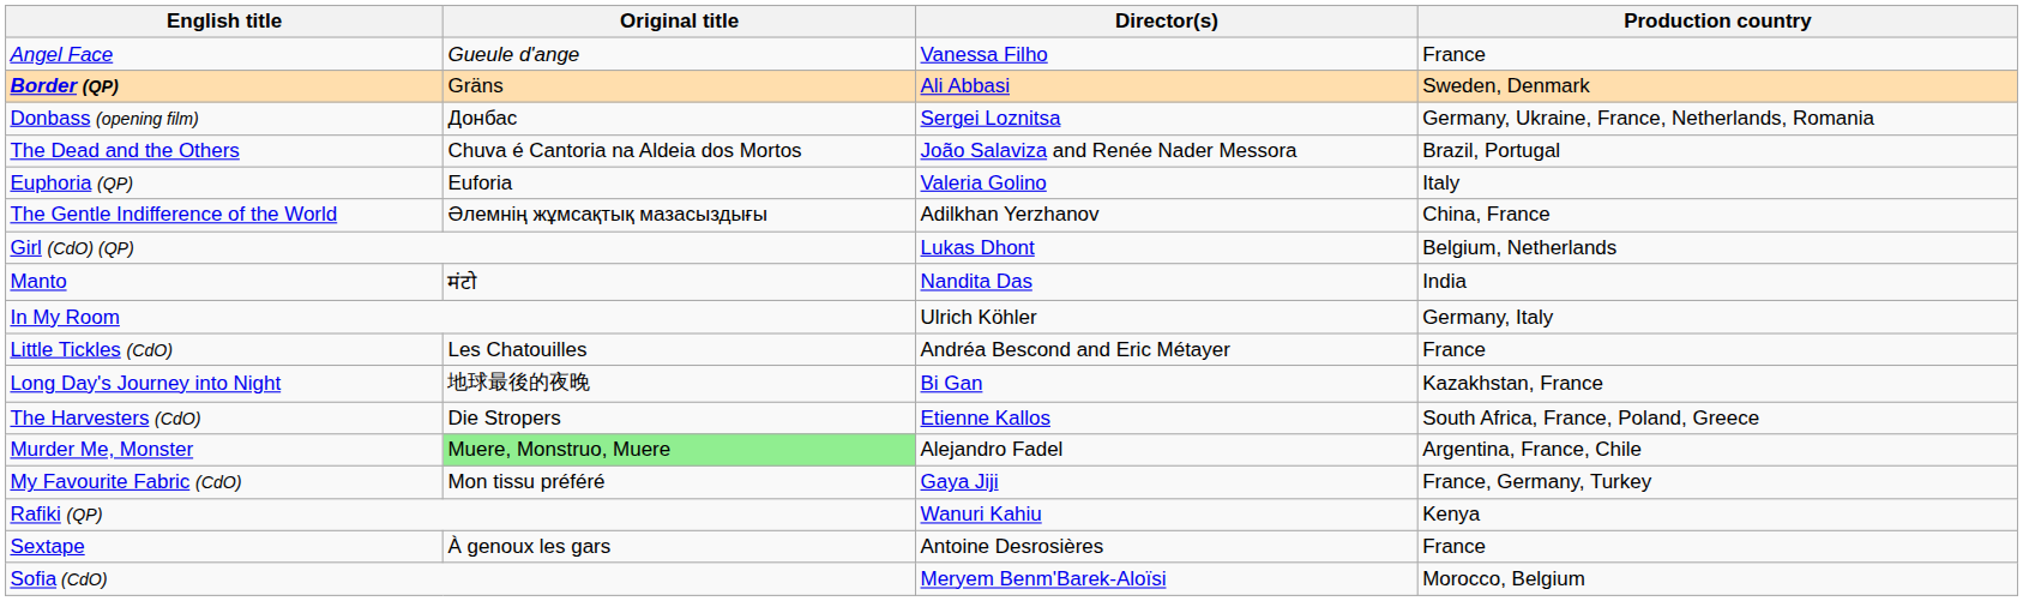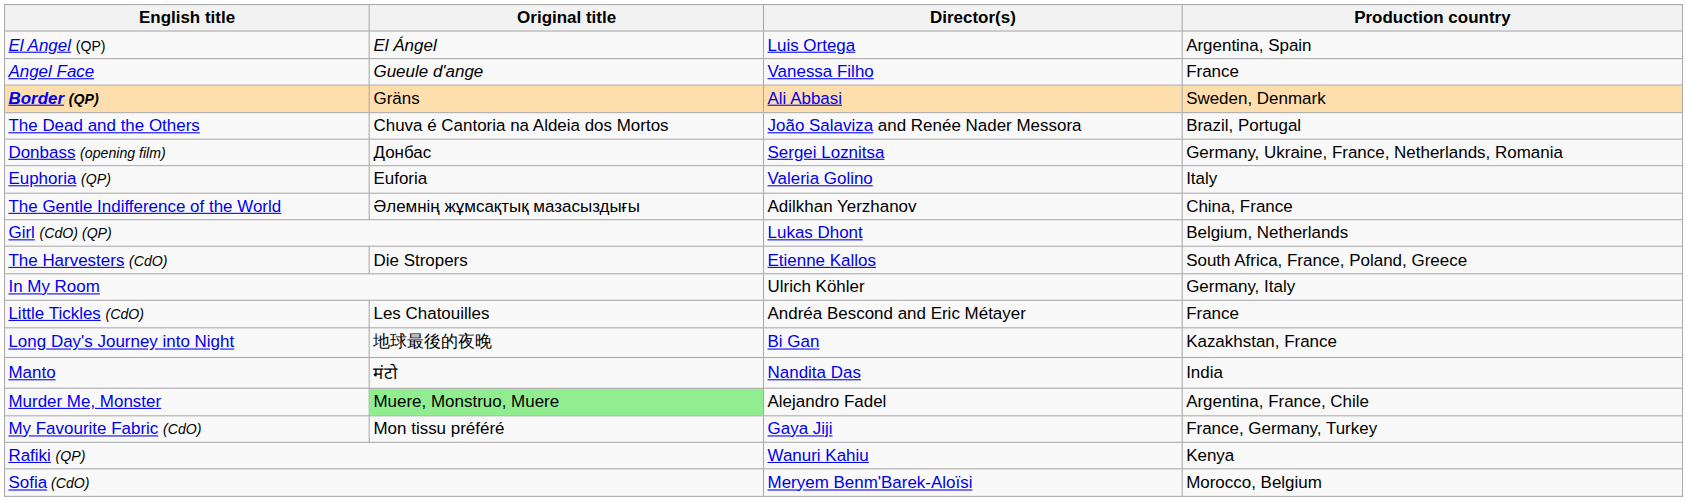+ row: El Angel (QP) | El Ángel | Luis Ortega | Argentina, Spain
rows swapped: The Dead and the Others <-> Donbass (opening film)
rows swapped: The Harvesters (CdO) <-> Manto
- row: Sextape | À genoux les gars | Antoine Desrosières | France
